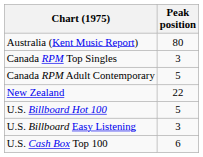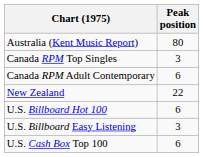Canada RPM Adult Contemporary | Peak position: 5 -> 6
U.S. Billboard Hot 100 | Peak position: 5 -> 6
